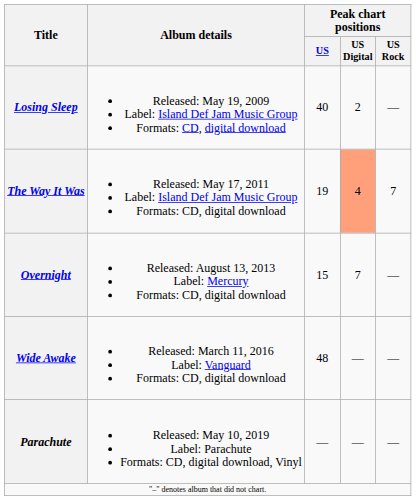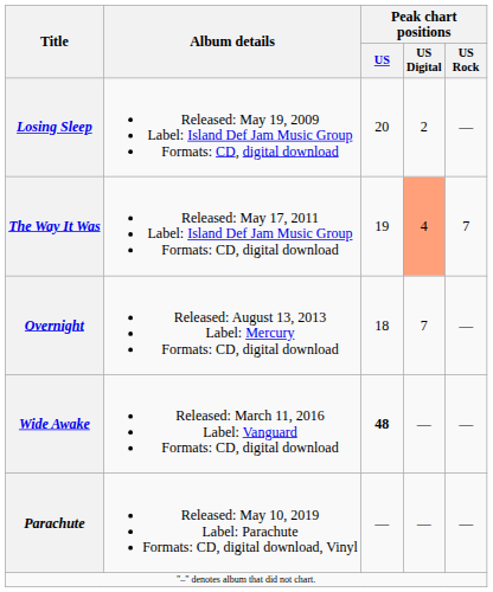Losing Sleep | Peak chart positions / US: 40 -> 20
Overnight | Peak chart positions / US: 15 -> 18
Wide Awake | Peak chart positions / US: normal -> bold
